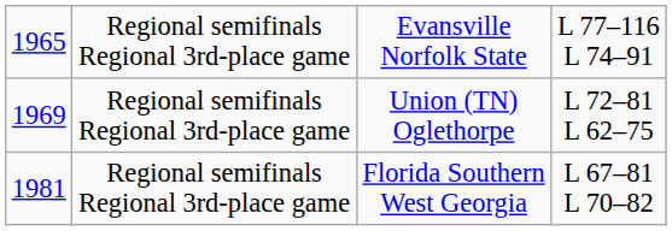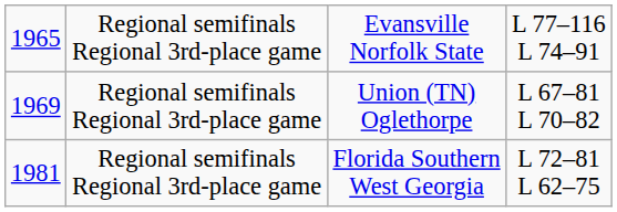Union (TN) Oglethorpe | column 4: L 72–81 L 62–75 -> L 67–81 L 70–82
Florida Southern West Georgia | column 4: L 67–81 L 70–82 -> L 72–81 L 62–75
